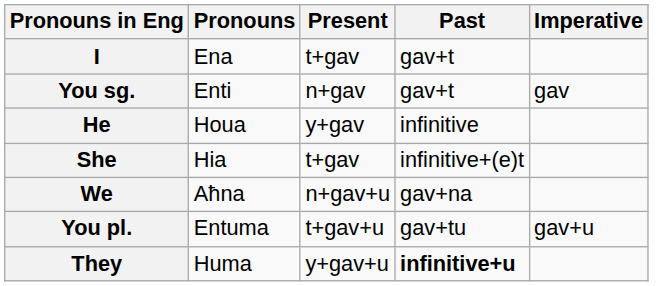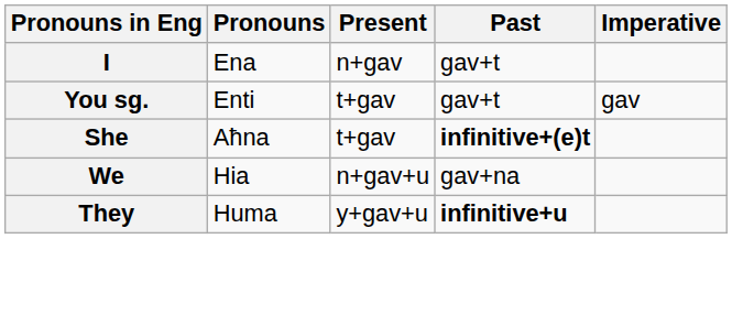I | Present: t+gav -> n+gav
You sg. | Present: n+gav -> t+gav
- row: He | Houa | y+gav | infinitive
She | Pronouns: Hia -> Aħna
She | Past: normal -> bold
We | Pronouns: Aħna -> Hia
- row: You pl. | Entuma | t+gav+u | gav+tu | gav+u
